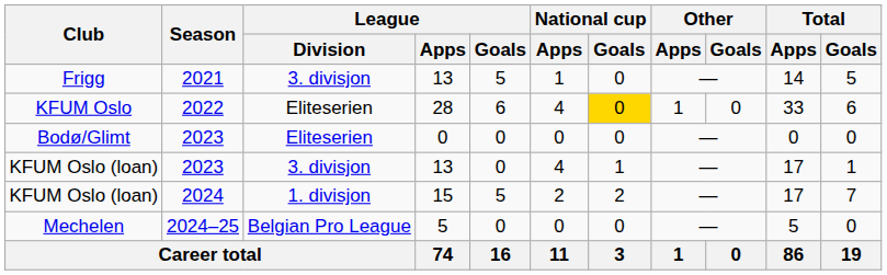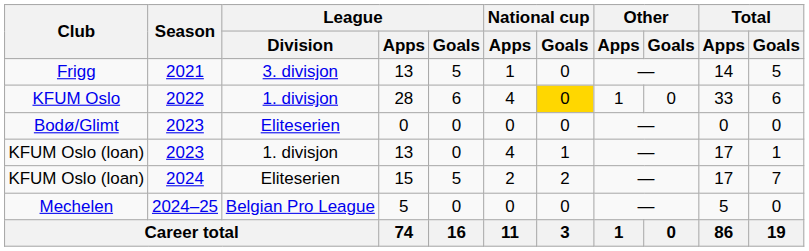KFUM Oslo | League / Division: Eliteserien -> 1. divisjon
KFUM Oslo (loan) / 2023 | League / Division: 3. divisjon -> 1. divisjon
KFUM Oslo (loan) / 2024 | League / Division: 1. divisjon -> Eliteserien
